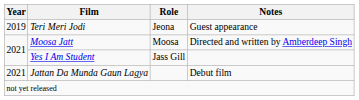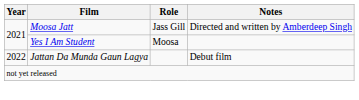- row: 2019 | Teri Meri Jodi | Jeona | Guest appearance
Moosa Jatt | Role: Moosa -> Jass Gill
Yes I Am Student | Role: Jass Gill -> Moosa
Jattan Da Munda Gaun Lagya | Year: 2021 -> 2022
